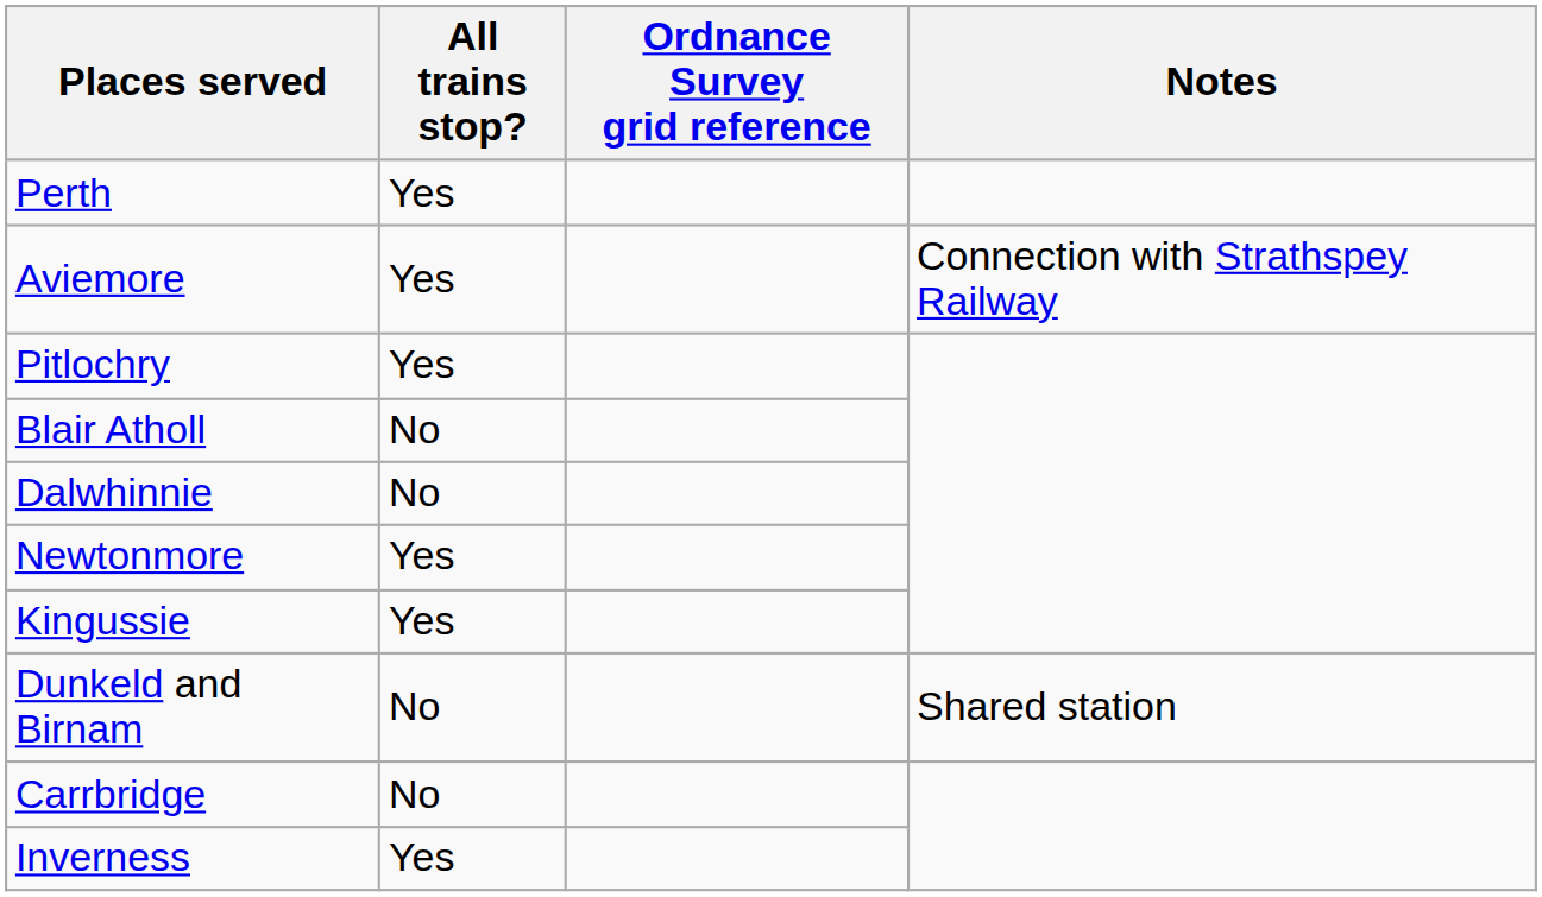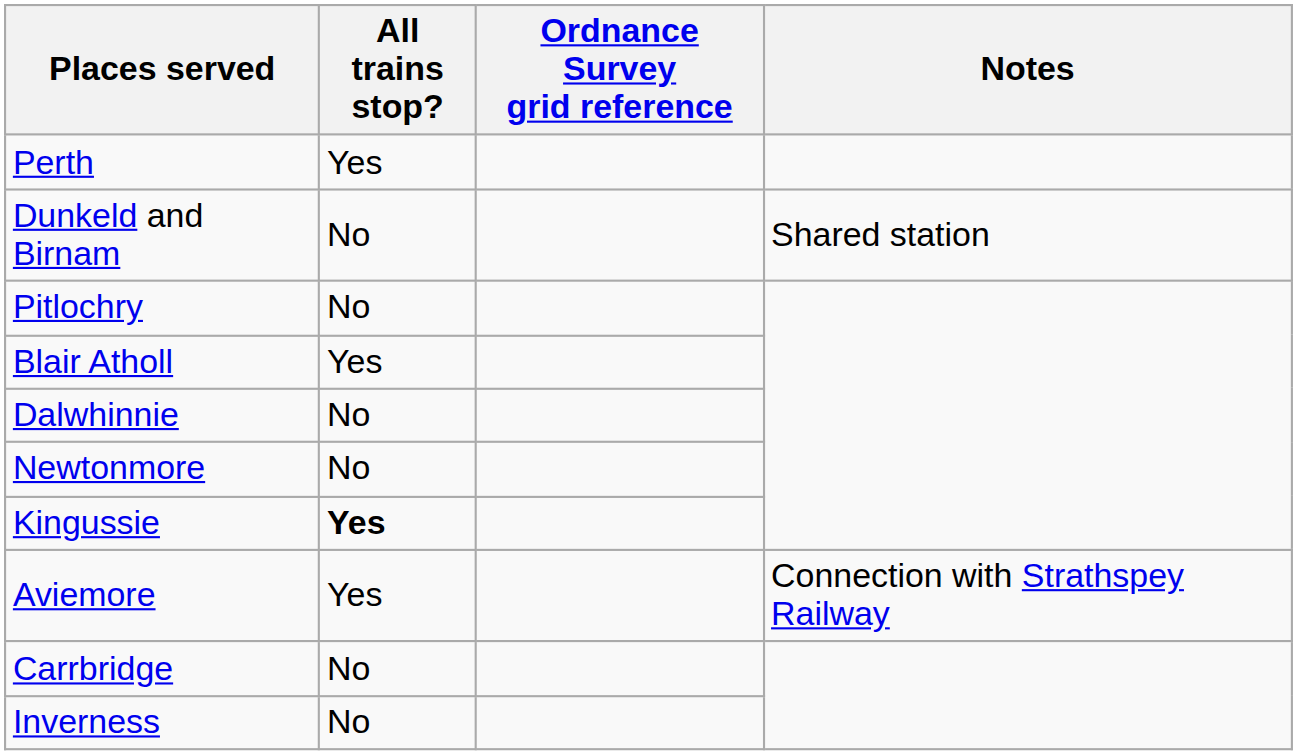rows swapped: Dunkeld and Birnam <-> Aviemore
Pitlochry | All trains stop?: Yes -> No
Blair Atholl | All trains stop?: No -> Yes
Newtonmore | All trains stop?: Yes -> No
Kingussie | All trains stop?: normal -> bold
Inverness | All trains stop?: Yes -> No
